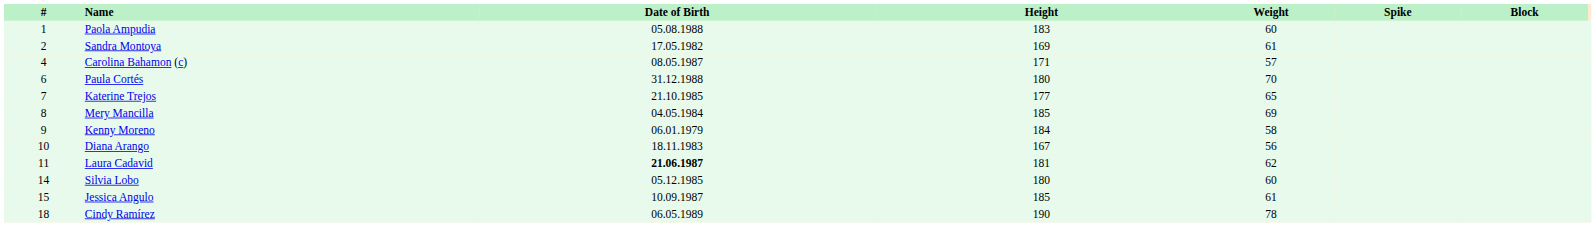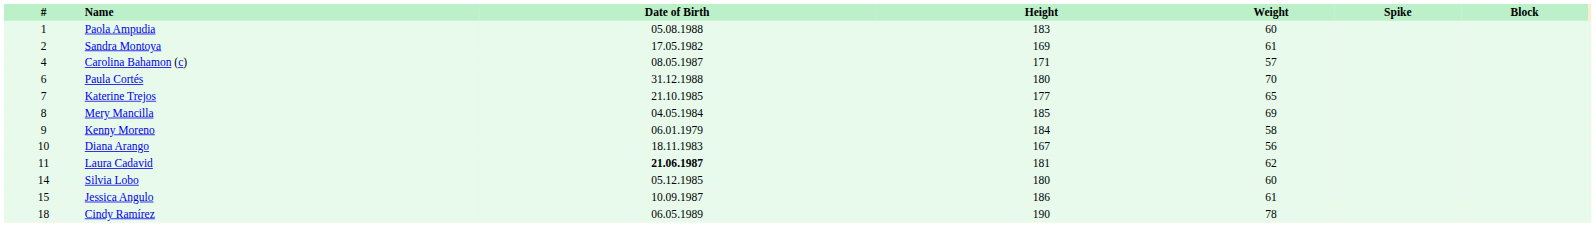Jessica Angulo | Height: 185 -> 186
